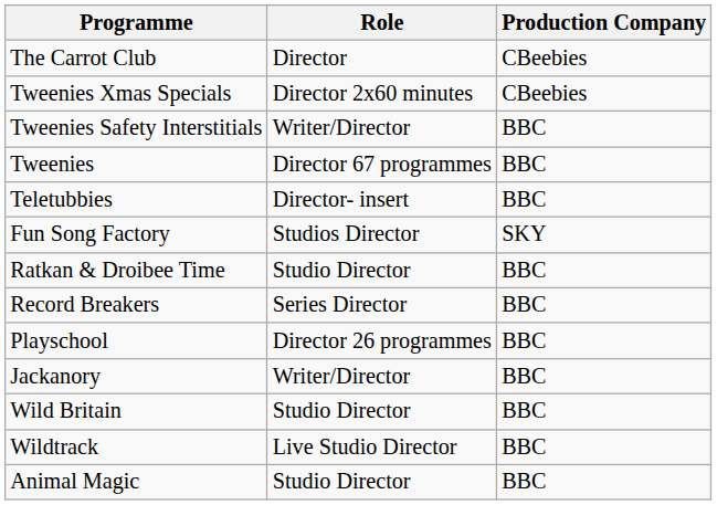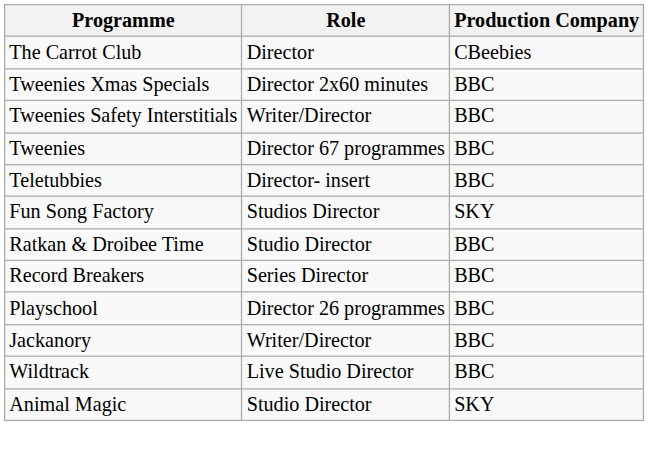Tweenies Xmas Specials | Production Company: CBeebies -> BBC
- row: Wild Britain | Studio Director | BBC
Animal Magic | Production Company: BBC -> SKY
